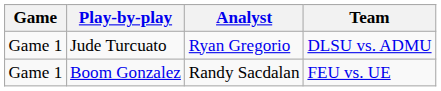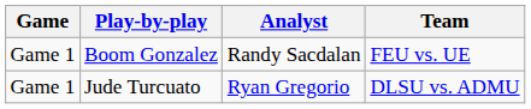rows swapped: Boom Gonzalez <-> Jude Turcuato
